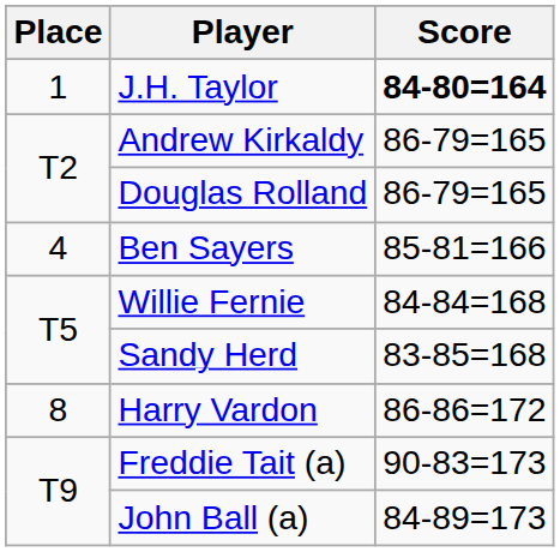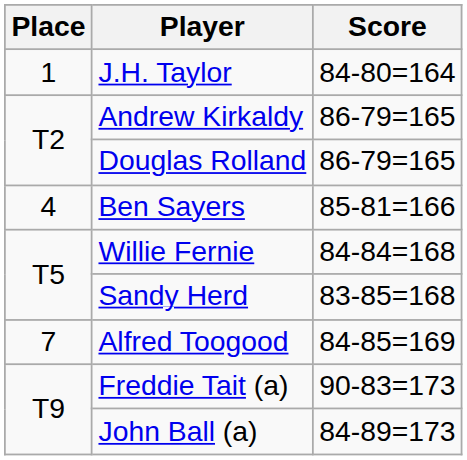J.H. Taylor | Score: bold -> normal
+ row: 7 | Alfred Toogood | 84-85=169
- row: 8 | Harry Vardon | 86-86=172
